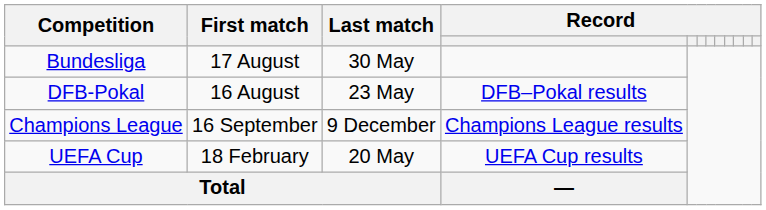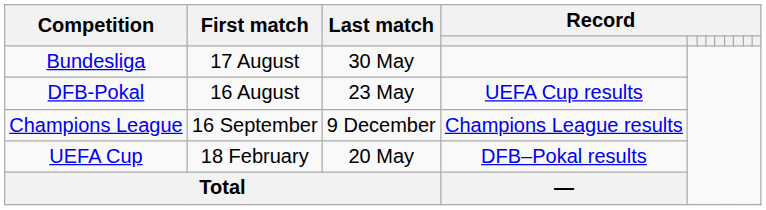DFB-Pokal | column 4: DFB–Pokal results -> UEFA Cup results
UEFA Cup | column 4: UEFA Cup results -> DFB–Pokal results
